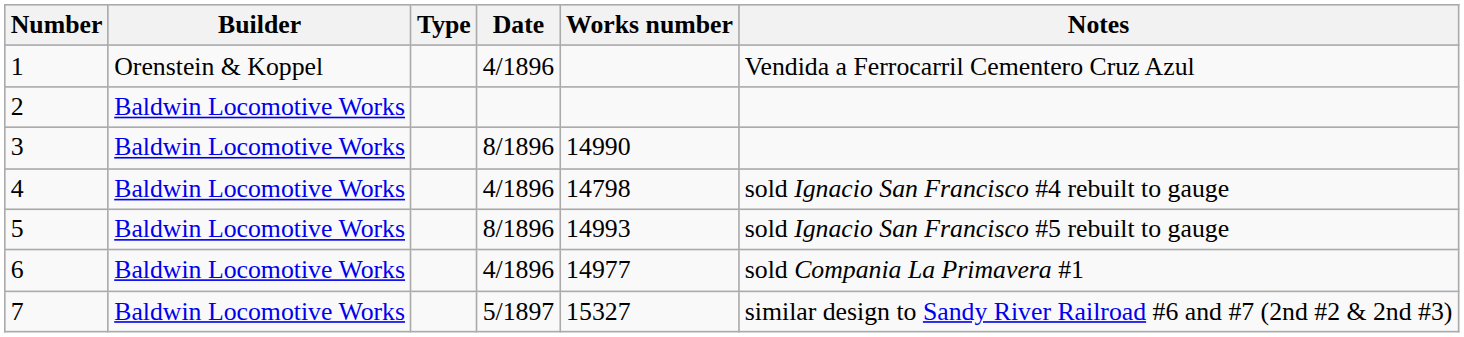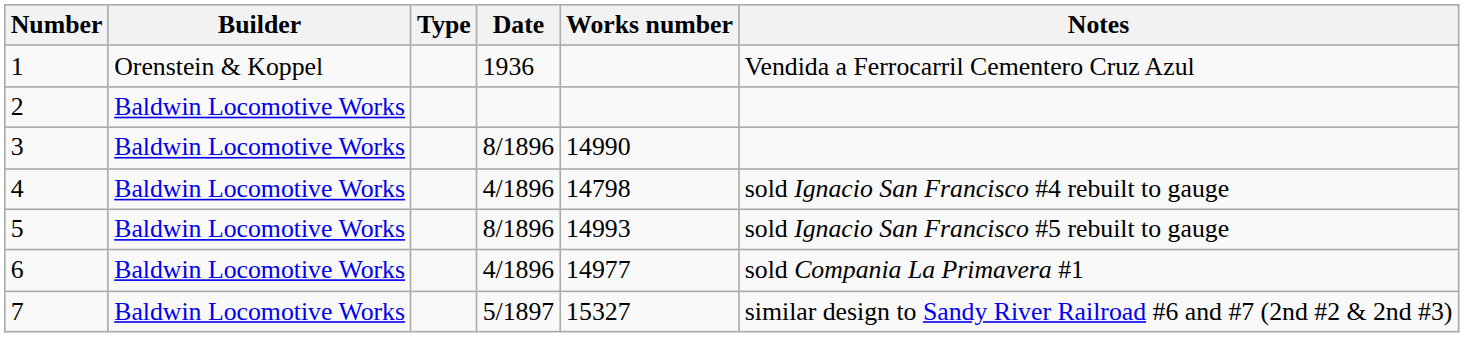1 | Date: 4/1896 -> 1936
